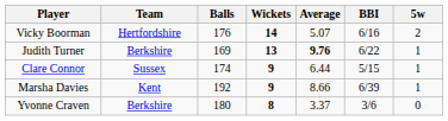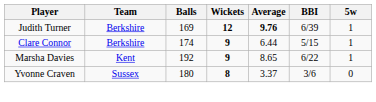- row: Vicky Boorman | Hertfordshire | 176 | 14 | 5.07 | 6/16 | 2
Judith Turner | Wickets: 13 -> 12
Judith Turner | BBI: 6/22 -> 6/39
Clare Connor | Team: Sussex -> Berkshire
Marsha Davies | Average: 8.66 -> 8.65
Marsha Davies | BBI: 6/39 -> 6/22
Yvonne Craven | Team: Berkshire -> Sussex
